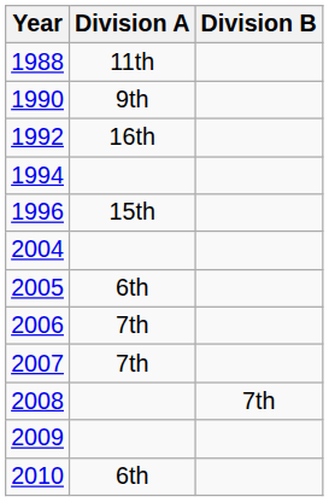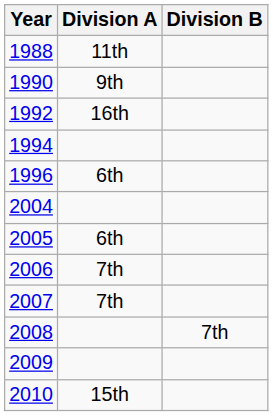1996 | Division A: 15th -> 6th
2010 | Division A: 6th -> 15th
